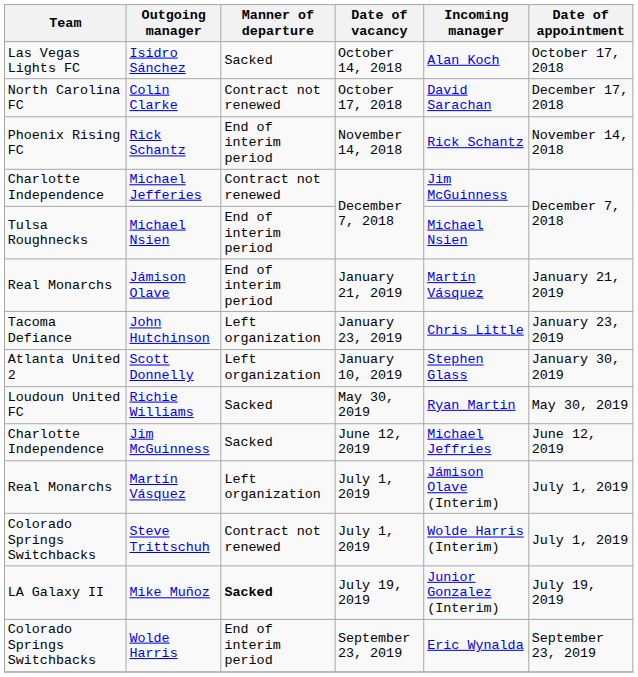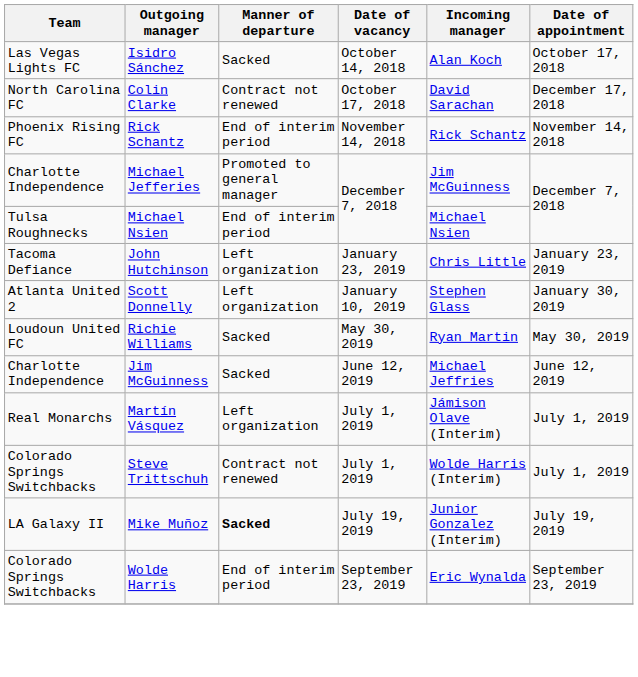Michael Jefferies | Manner of departure: Contract not renewed -> Promoted to general manager
- row: Real Monarchs | Jámison Olave | End of interim period | January 21, 2019 | Martín Vásquez | January 21, 2019
